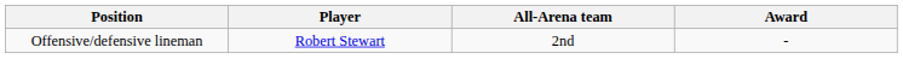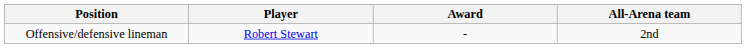columns swapped: Award <-> All-Arena team
